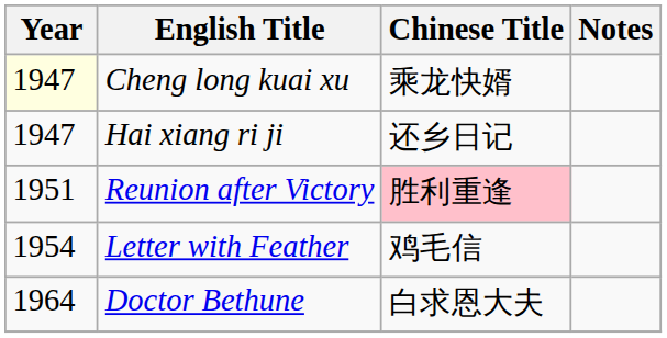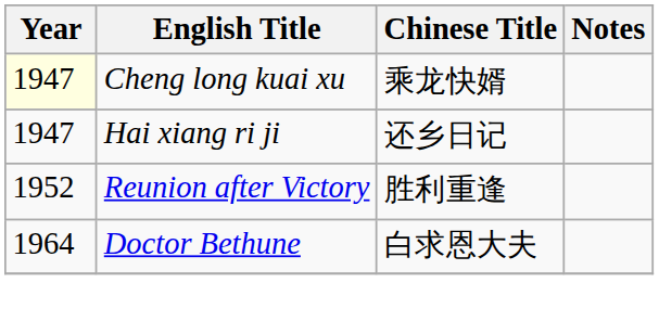Reunion after Victory | Year: 1951 -> 1952
Reunion after Victory | Chinese Title: pink background -> no background
- row: 1954 | Letter with Feather | 鸡毛信
